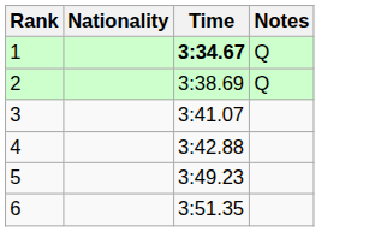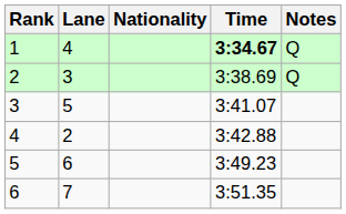+ column: Lane | 4 | 3 | 5 | 2 | 6 | 7
